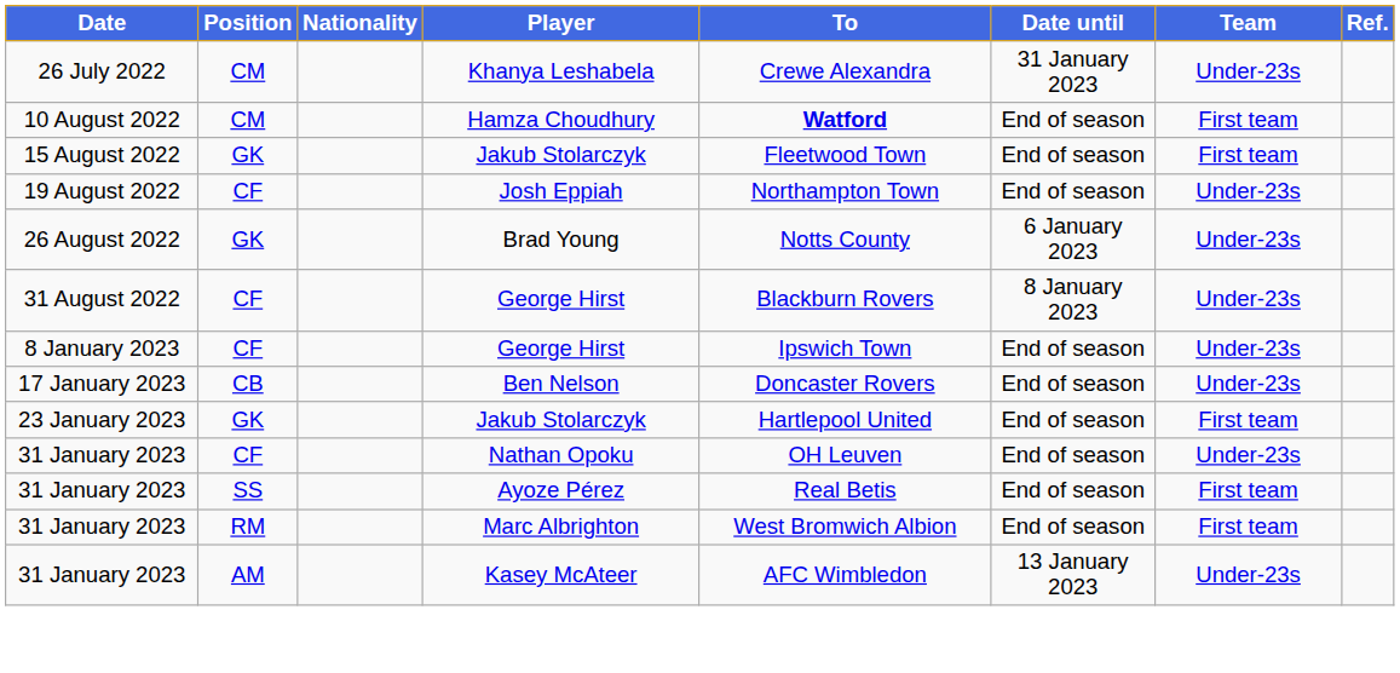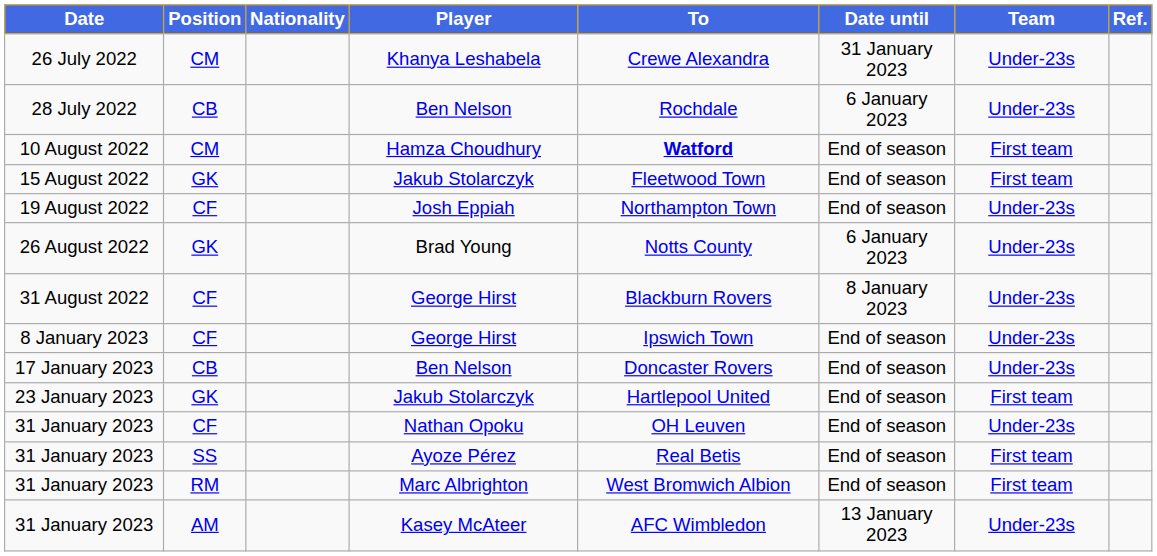+ row: 28 July 2022 | CB | Ben Nelson | Rochdale | 6 January 2023 | Under-23s
